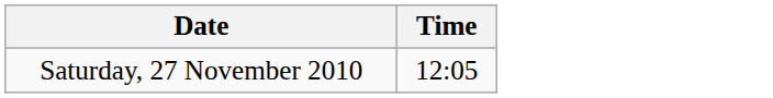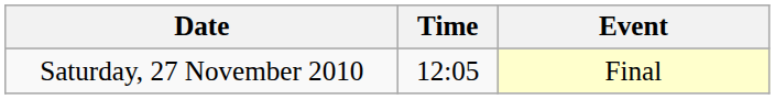+ column: Event | Final
